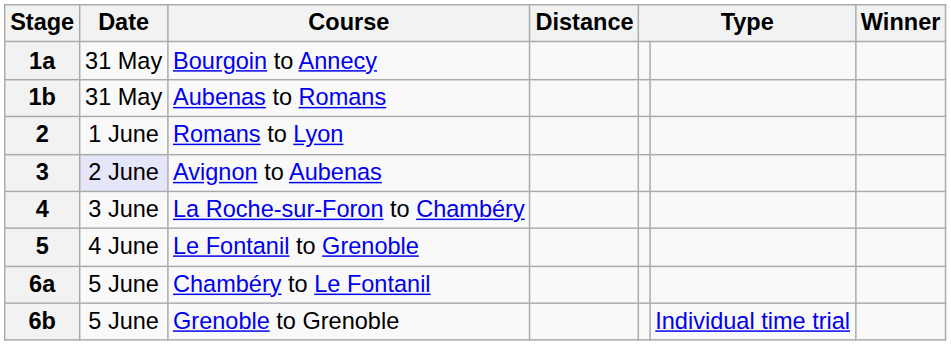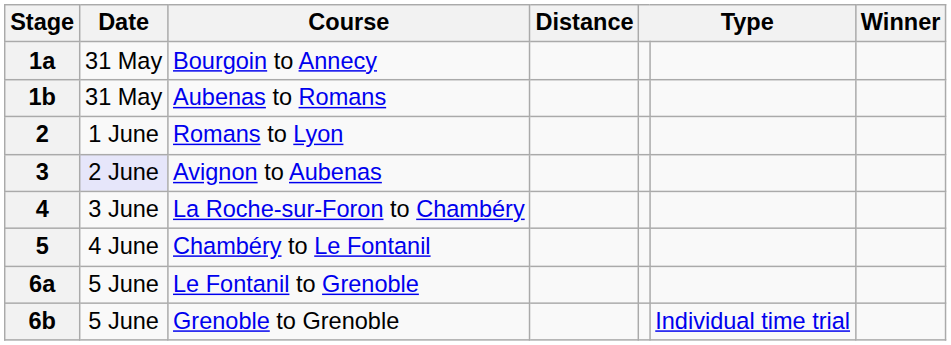5 | Course: Le Fontanil to Grenoble -> Chambéry to Le Fontanil
6a | Course: Chambéry to Le Fontanil -> Le Fontanil to Grenoble
